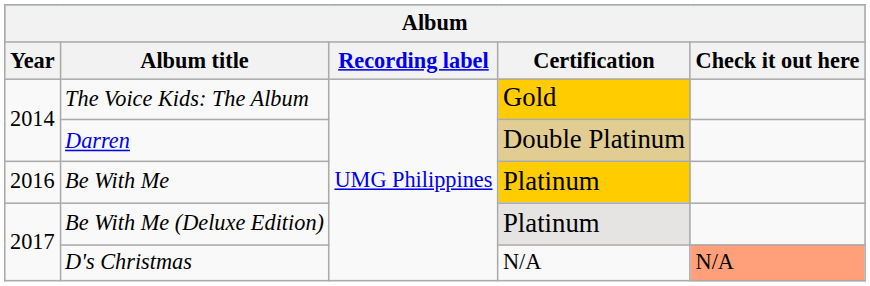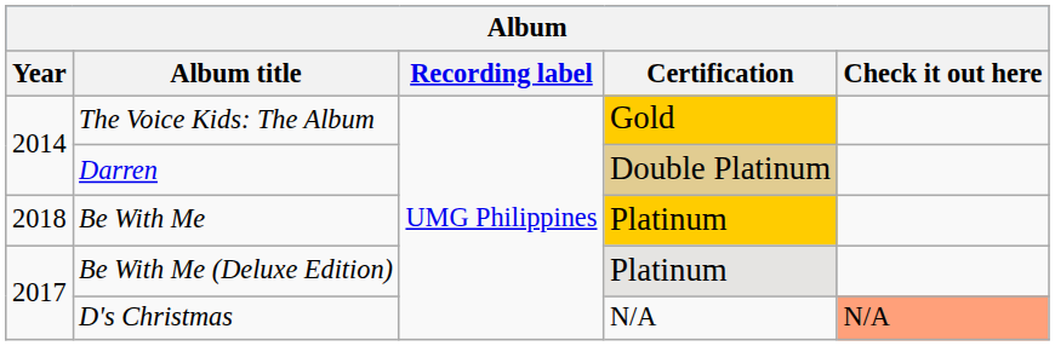Be With Me | Year: 2016 -> 2018
